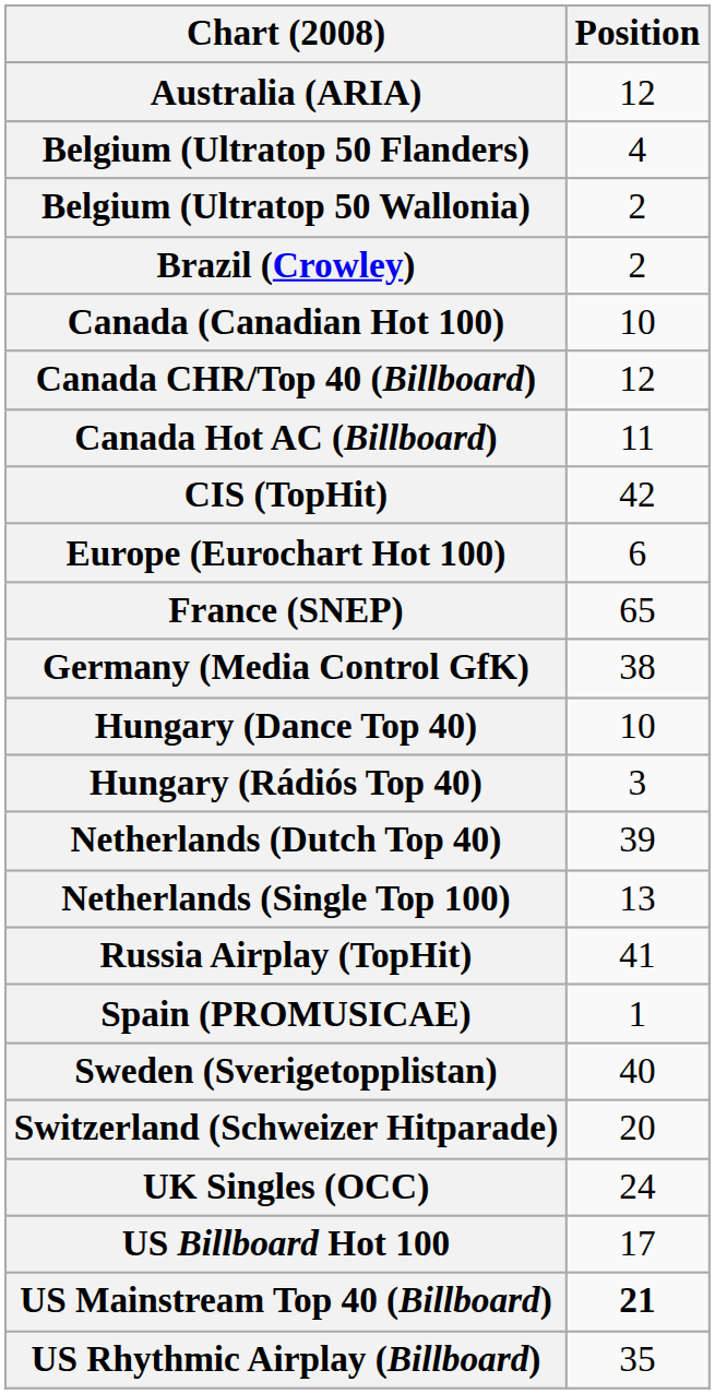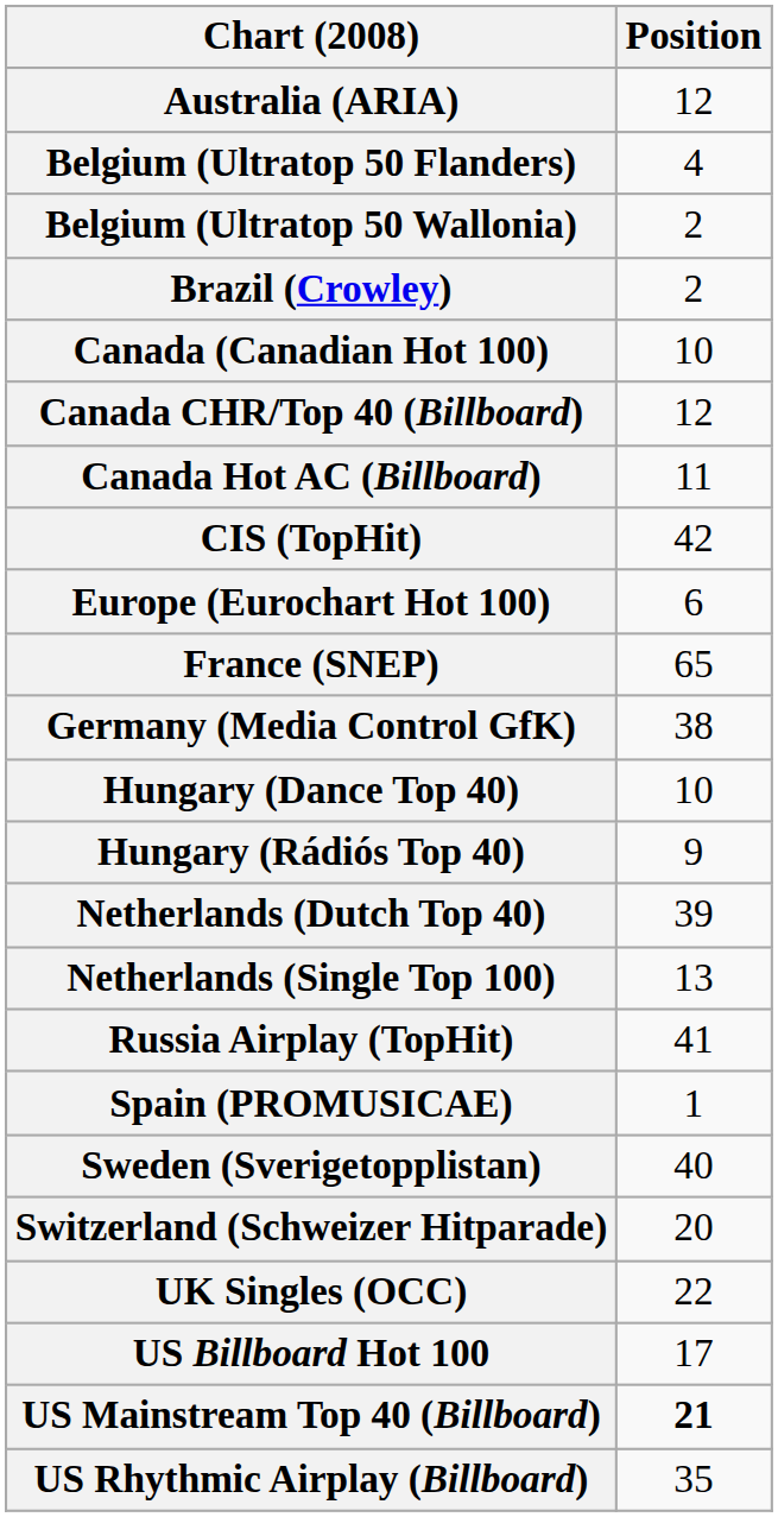Hungary (Rádiós Top 40) | Position: 3 -> 9
UK Singles (OCC) | Position: 24 -> 22
